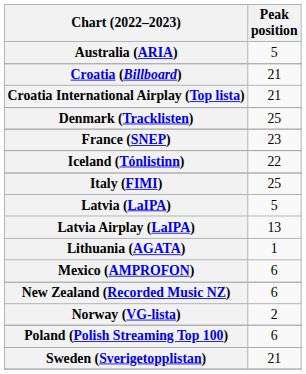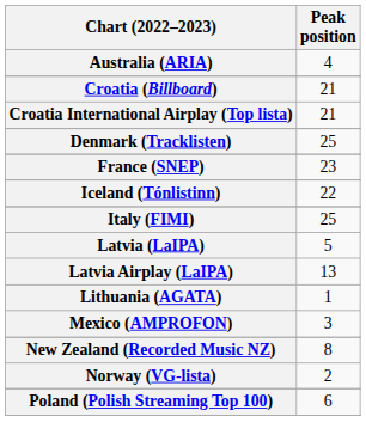Australia (ARIA) | Peak position: 5 -> 4
Mexico (AMPROFON) | Peak position: 6 -> 3
New Zealand (Recorded Music NZ) | Peak position: 6 -> 8
- row: Sweden (Sverigetopplistan) | 21
